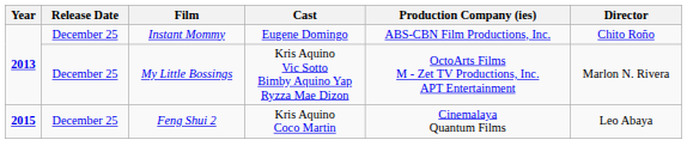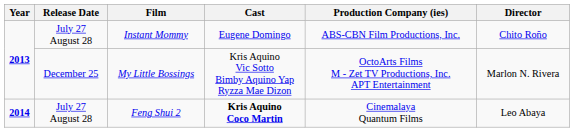Instant Mommy | Release Date: December 25 -> July 27 August 28
Feng Shui 2 | Year: 2015 -> 2014
Feng Shui 2 | Release Date: December 25 -> July 27 August 28
Feng Shui 2 | Cast: normal -> bold
